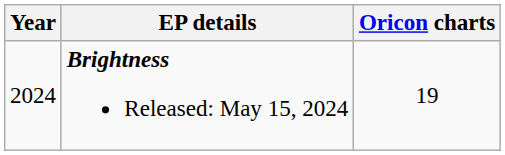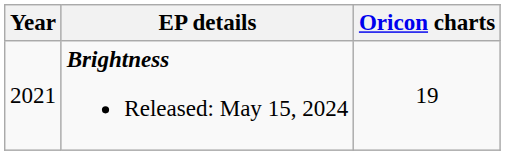Brightness Released: May 15, 2024 | Year: 2024 -> 2021
